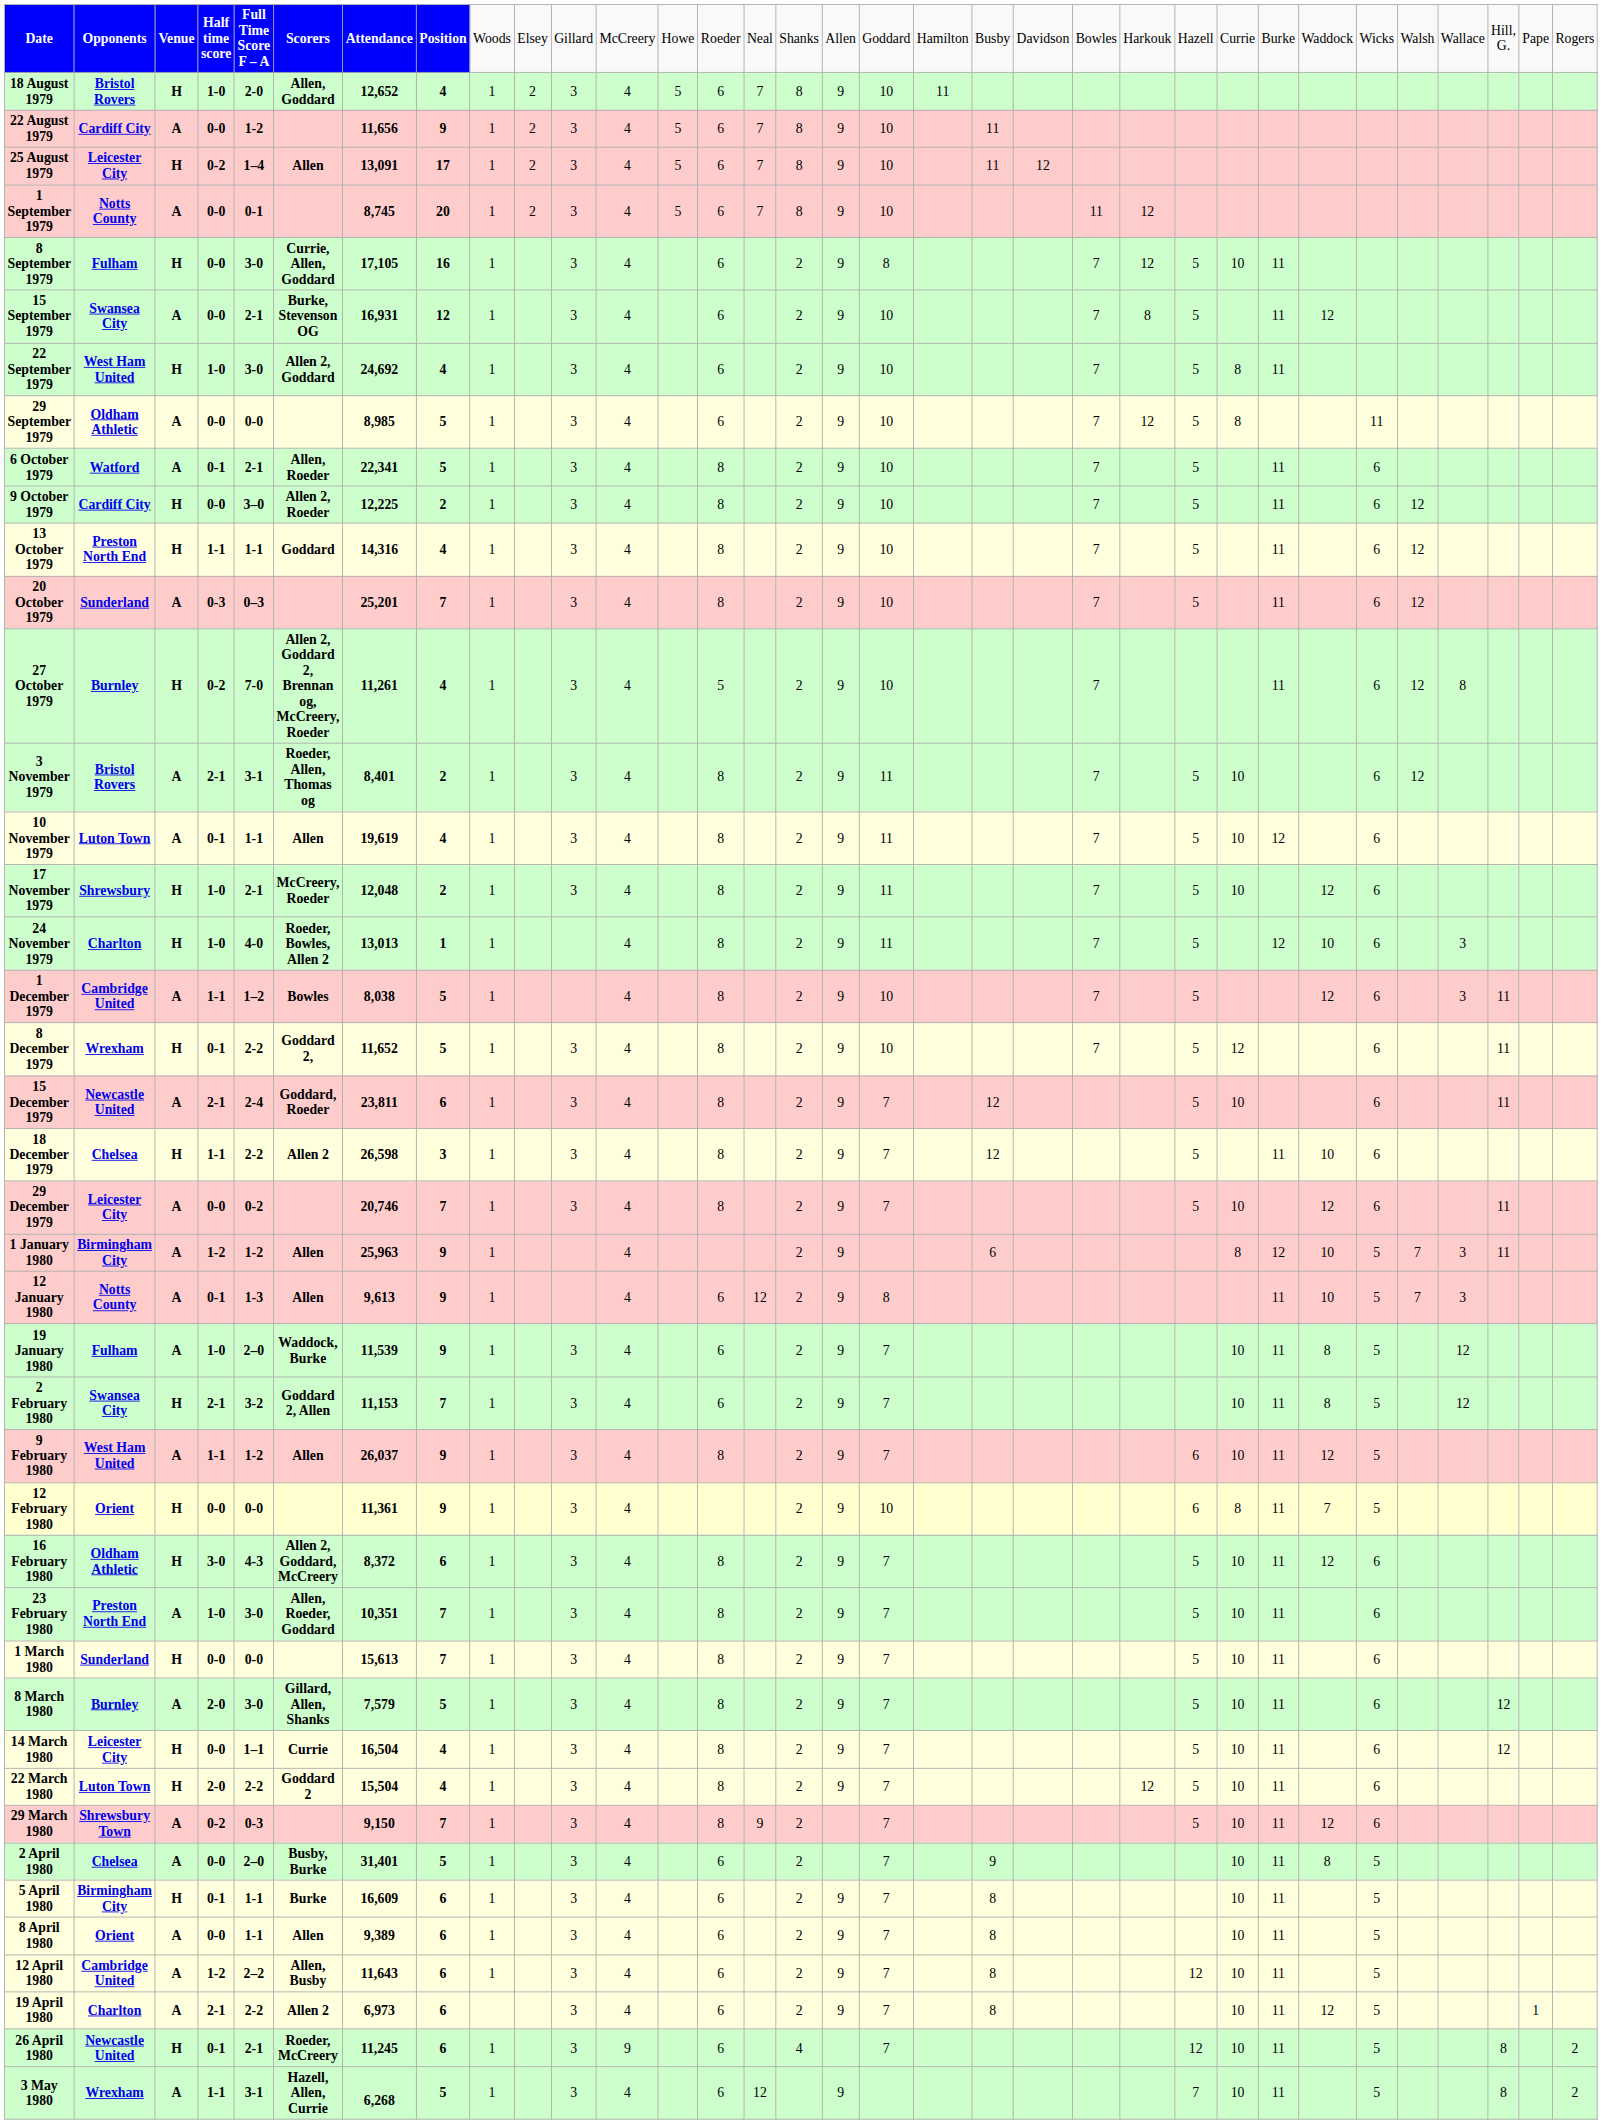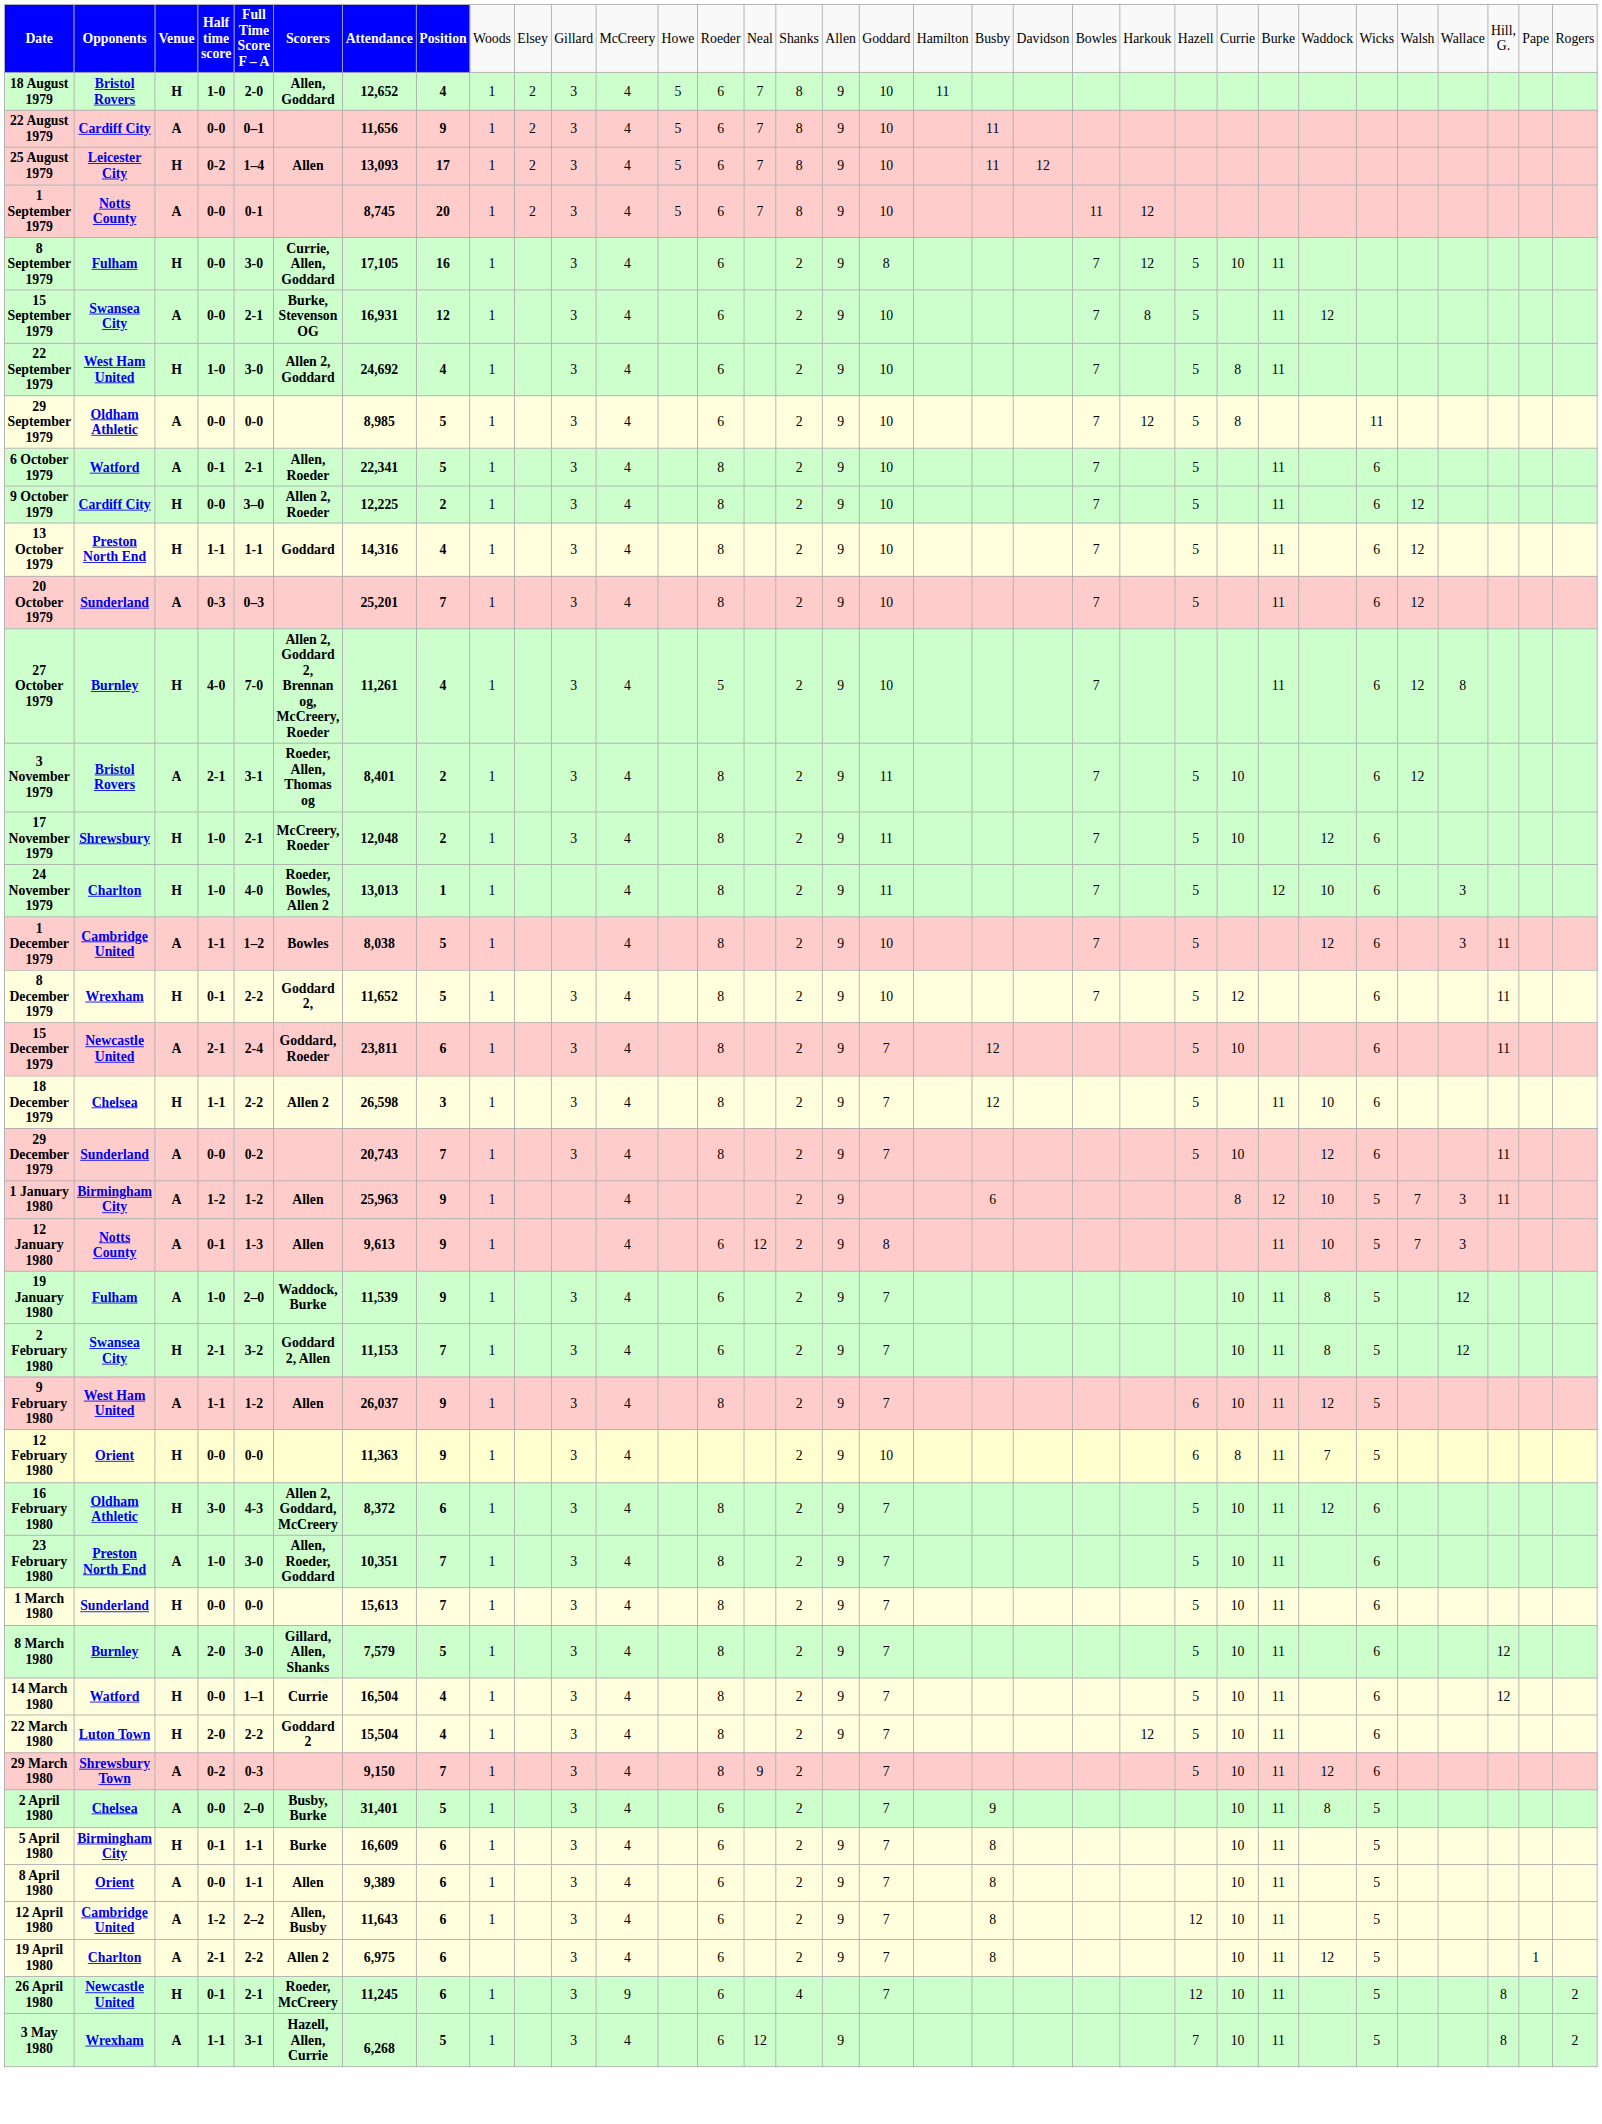22 August 1979 | column 5: 1-2 -> 0–1
25 August 1979 | column 7: 13,091 -> 13,093
27 October 1979 | column 4: 0-2 -> 4-0
- row: 10 November 1979 | Luton Town | A | 0-1 | 1-1 | Allen | 19,619 | 4 | 1 | 3 | 4 | 8 | 2 | 9 | 11 | 7 | 5 | 10 | 12 | 6
29 December 1979 | column 2: Leicester City -> Sunderland
29 December 1979 | column 7: 20,746 -> 20,743
12 February 1980 | column 7: 11,361 -> 11,363
14 March 1980 | column 2: Leicester City -> Watford
19 April 1980 | column 7: 6,973 -> 6,975
